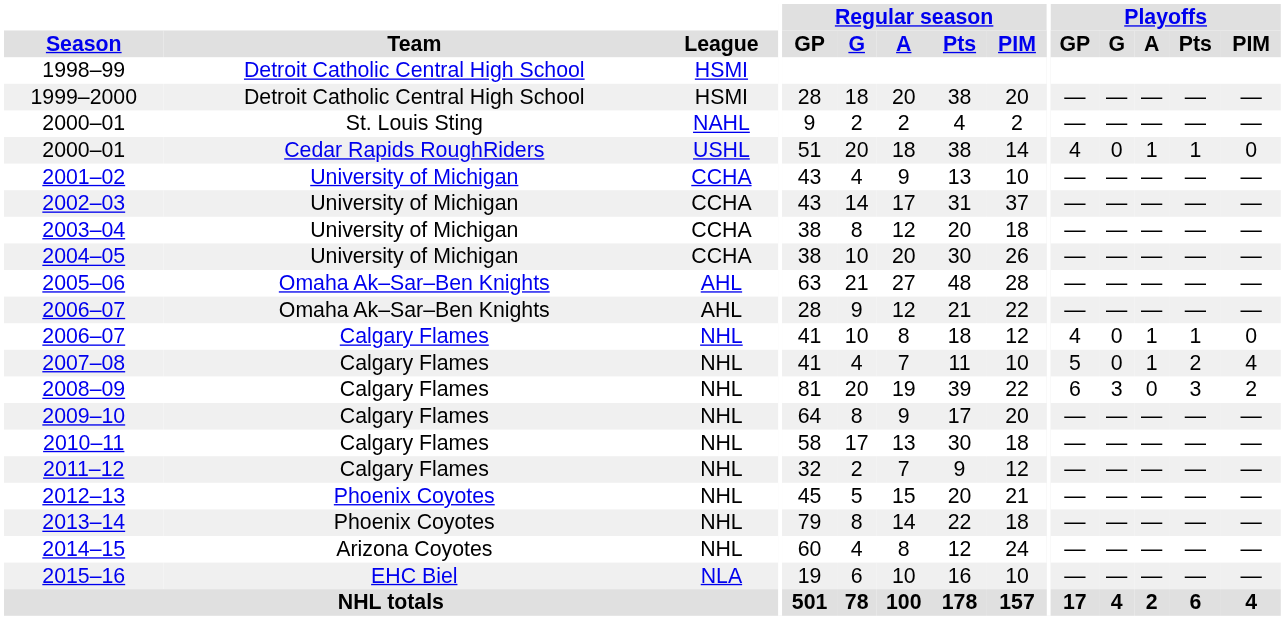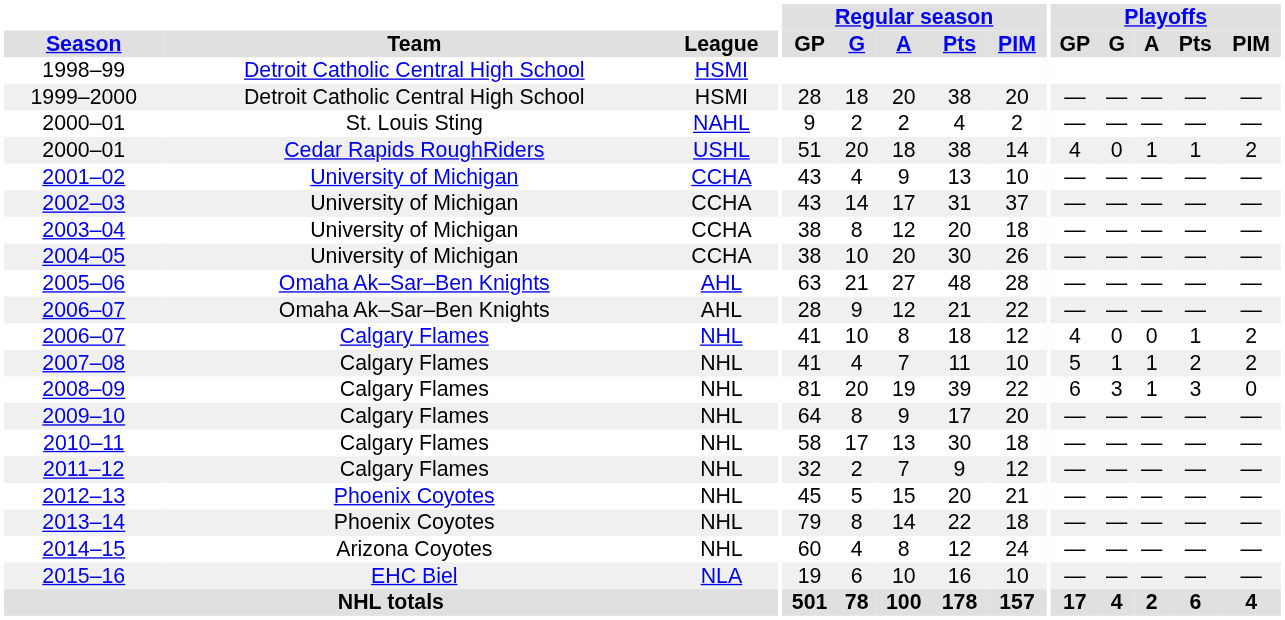2000–01 / Cedar Rapids RoughRiders | Playoffs / PIM: 0 -> 2
2006–07 / Calgary Flames | Playoffs / A: 1 -> 0
2006–07 / Calgary Flames | Playoffs / PIM: 0 -> 2
2007–08 | Playoffs / G: 0 -> 1
2007–08 | Playoffs / PIM: 4 -> 2
2008–09 | Playoffs / A: 0 -> 1
2008–09 | Playoffs / PIM: 2 -> 0
